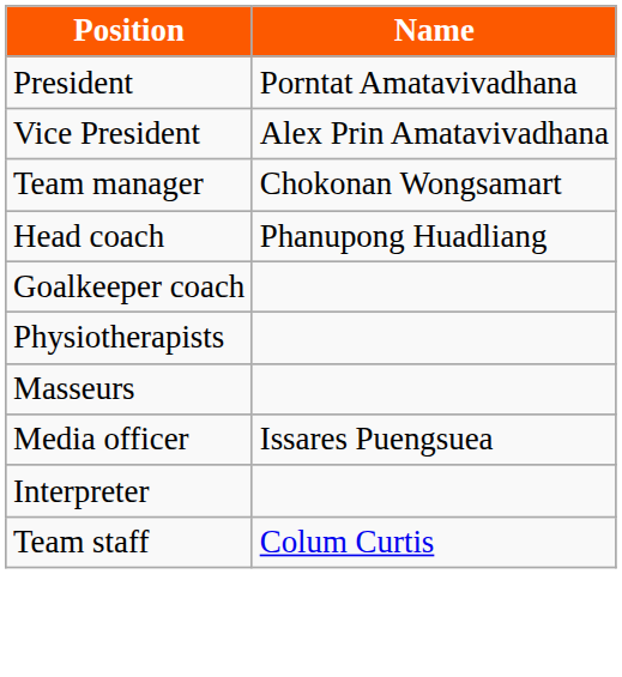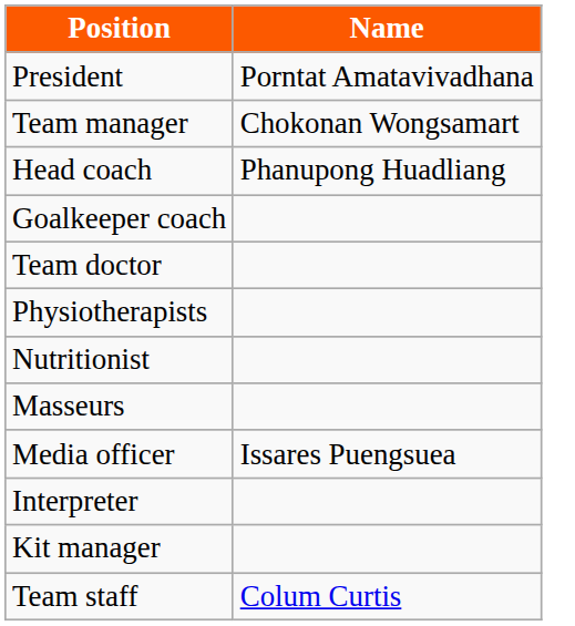- row: Vice President | Alex Prin Amatavivadhana
+ row: Team doctor
+ row: Nutritionist
+ row: Kit manager
